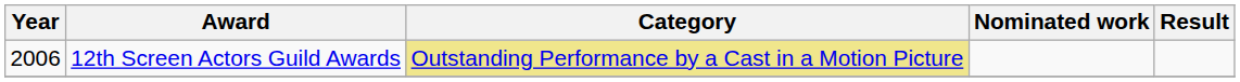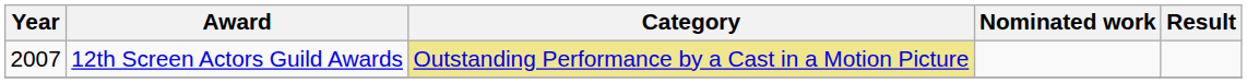12th Screen Actors Guild Awards | Year: 2006 -> 2007
